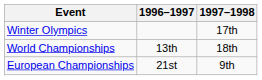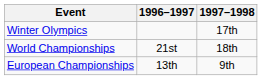World Championships | 1996–1997: 13th -> 21st
European Championships | 1996–1997: 21st -> 13th
